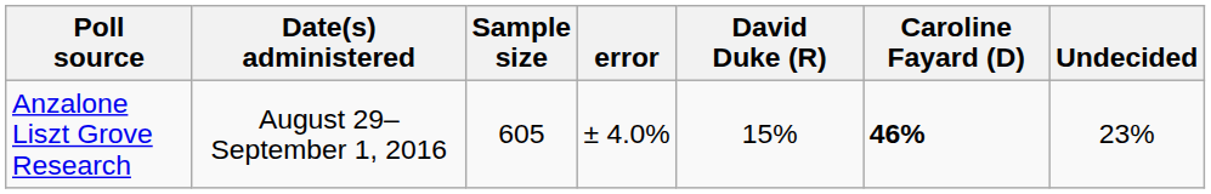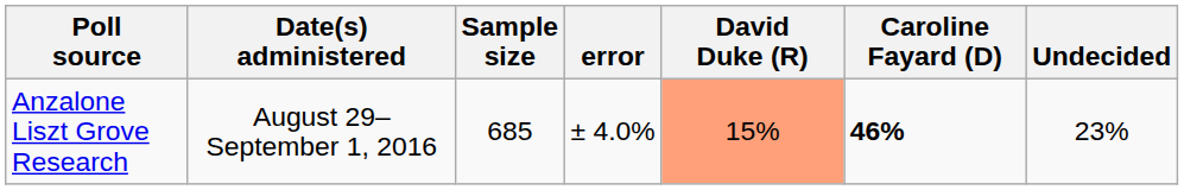Anzalone Liszt Grove Research | Sample size: 605 -> 685
Anzalone Liszt Grove Research | David Duke (R): no background -> lightsalmon background
